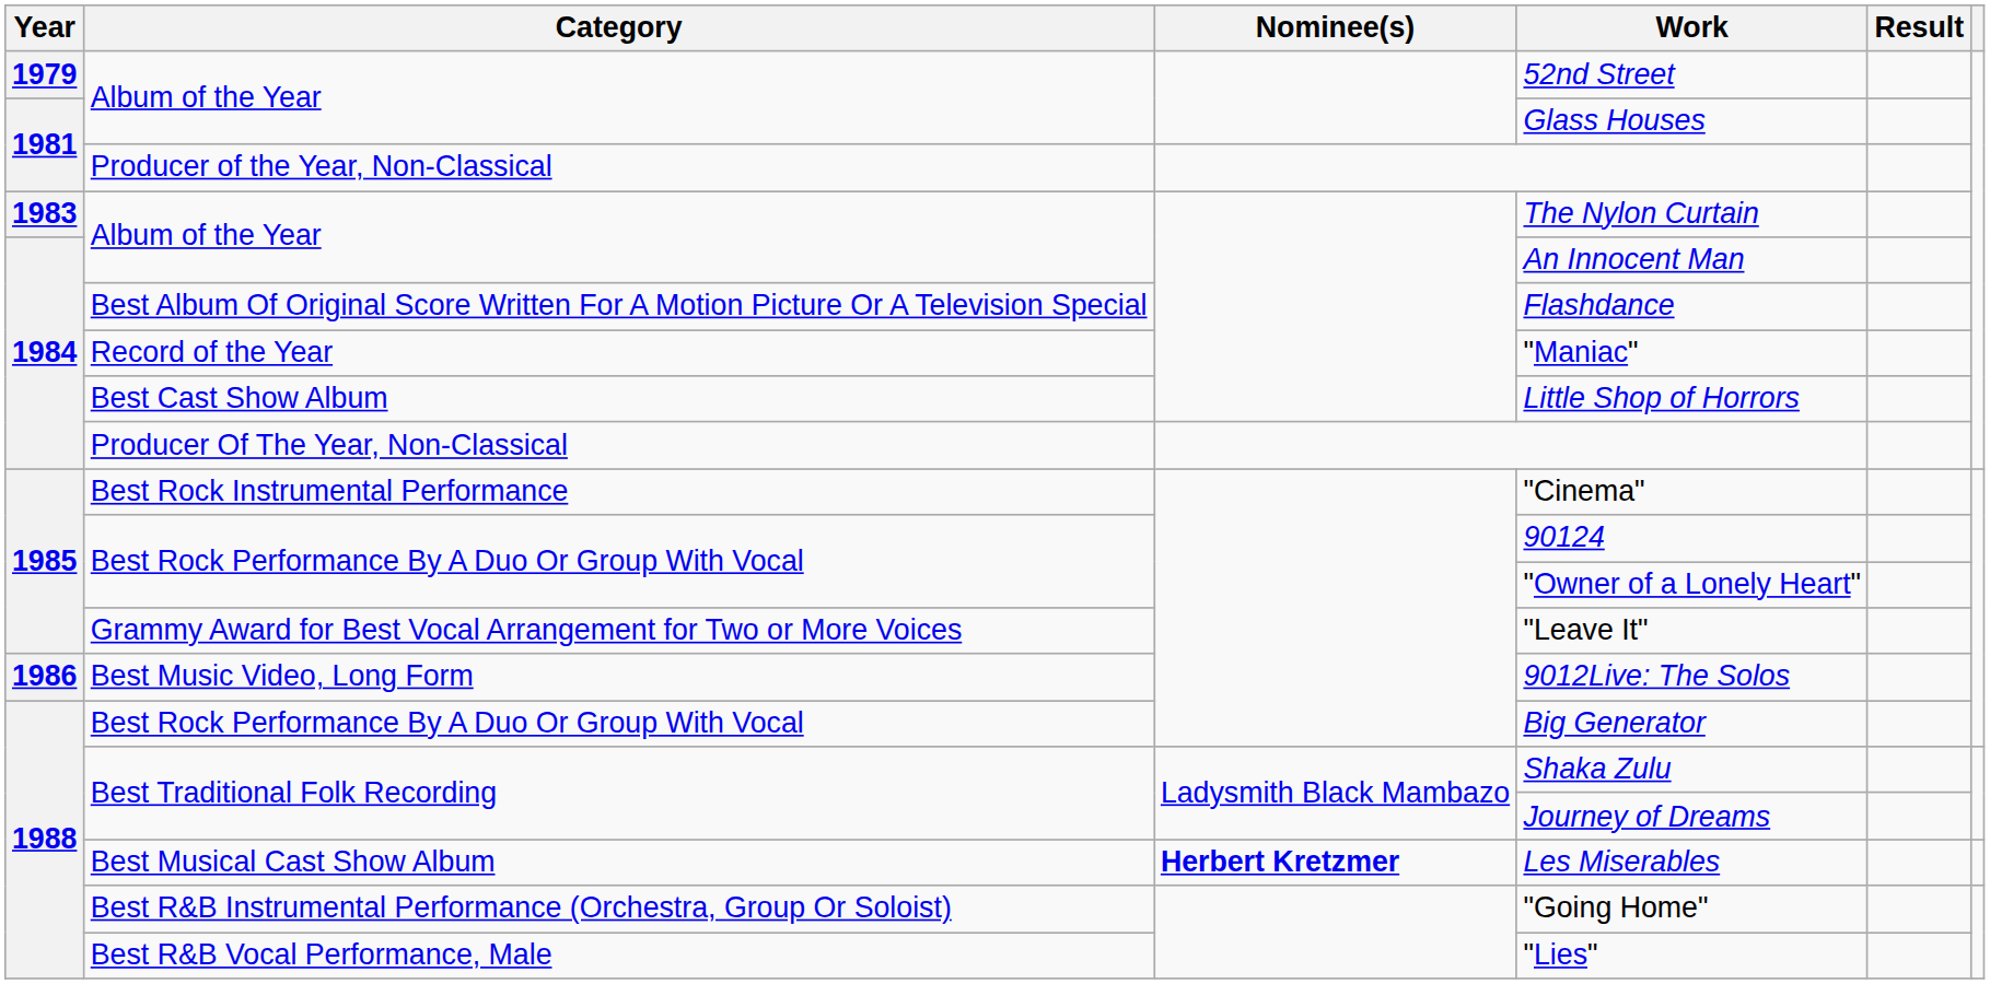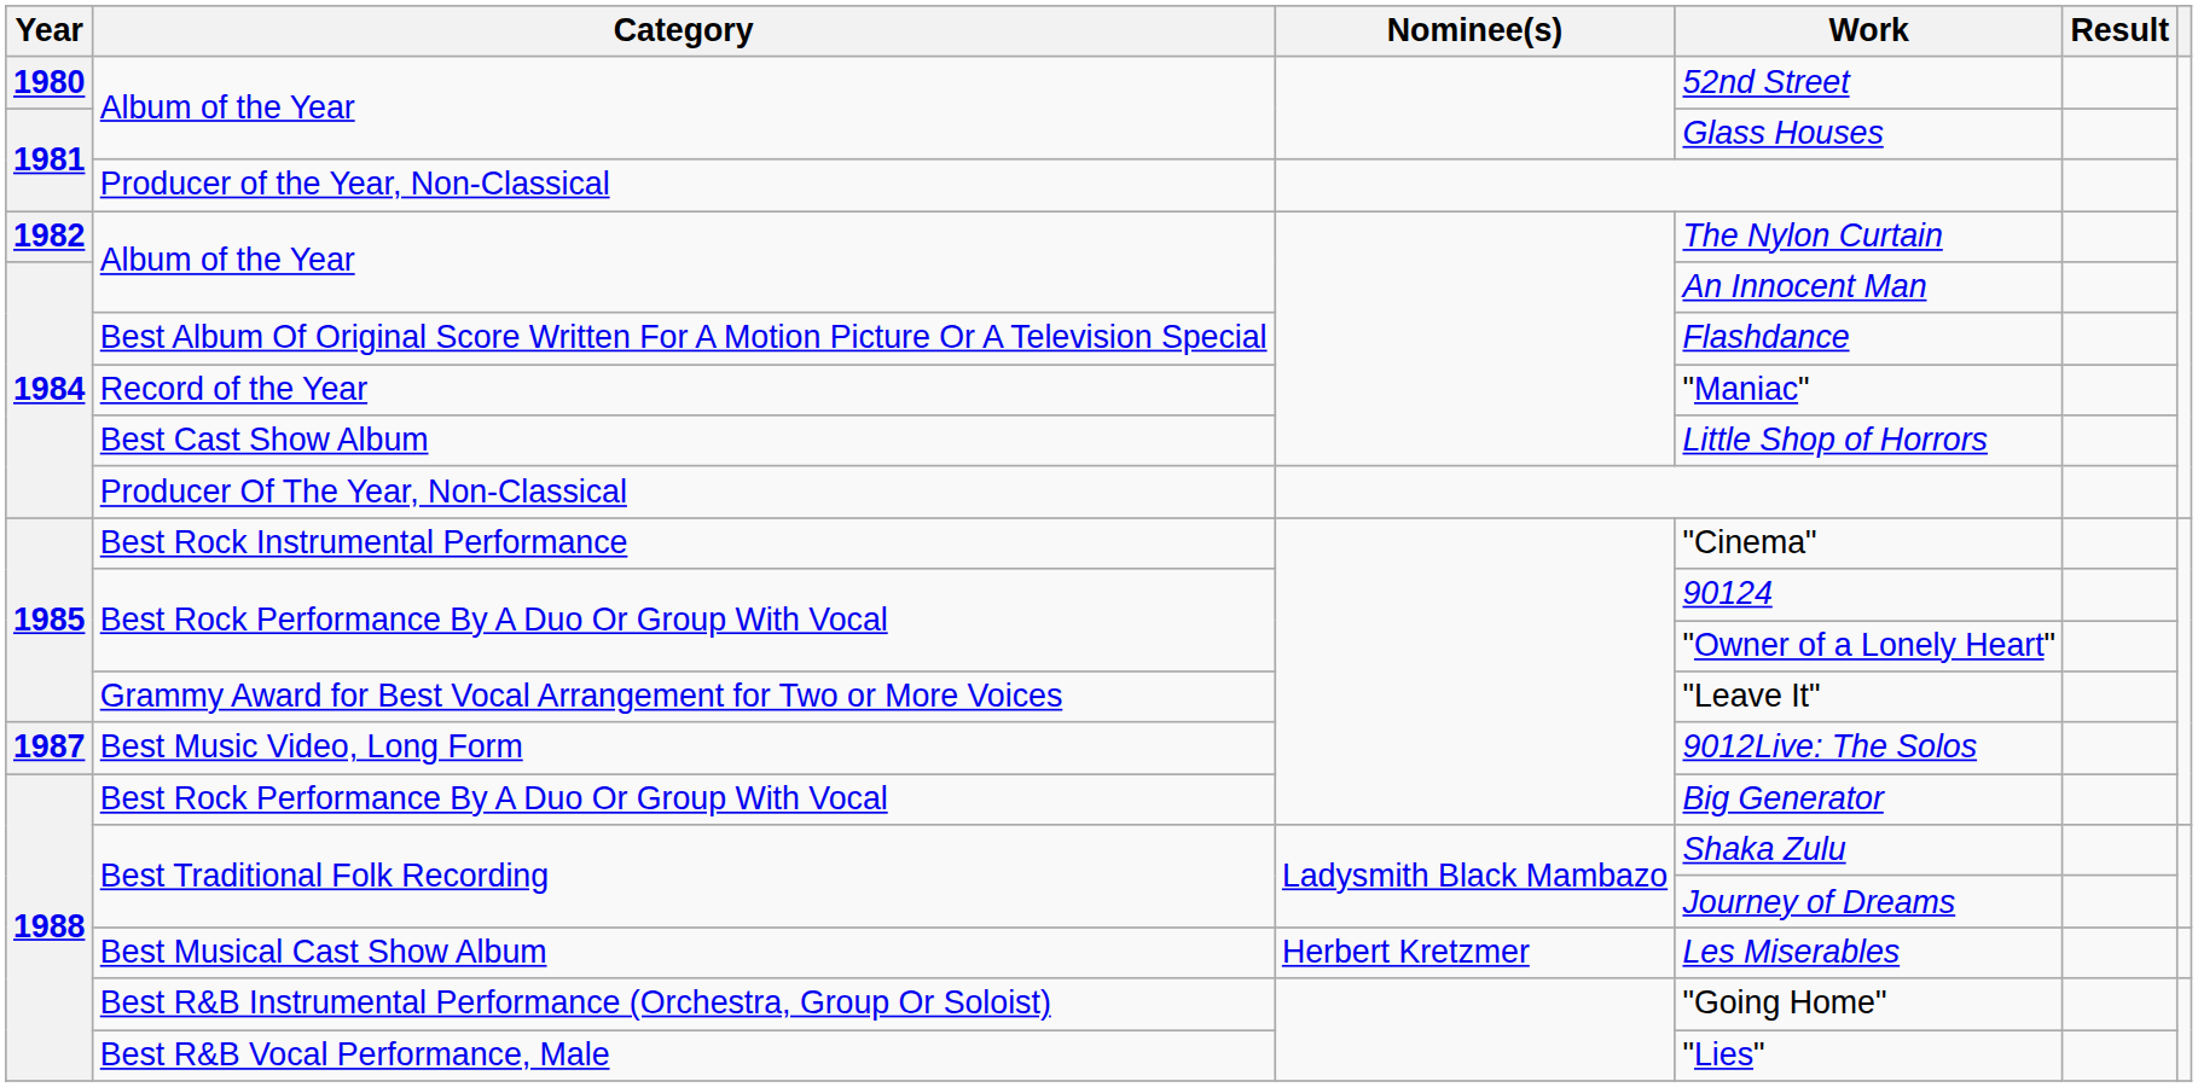52nd Street | Year: 1979 -> 1980
The Nylon Curtain | Year: 1983 -> 1982
9012Live: The Solos | Year: 1986 -> 1987
Les Miserables | Nominee(s): bold -> normal
